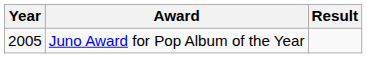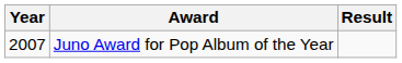Juno Award for Pop Album of the Year | Year: 2005 -> 2007
